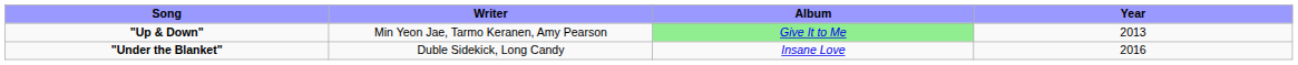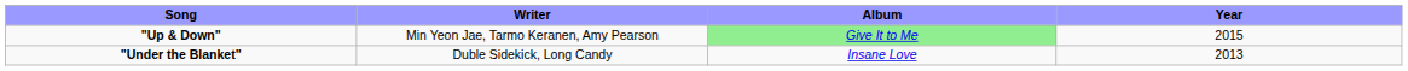"Up & Down" | Year: 2013 -> 2015
"Under the Blanket" | Year: 2016 -> 2013
